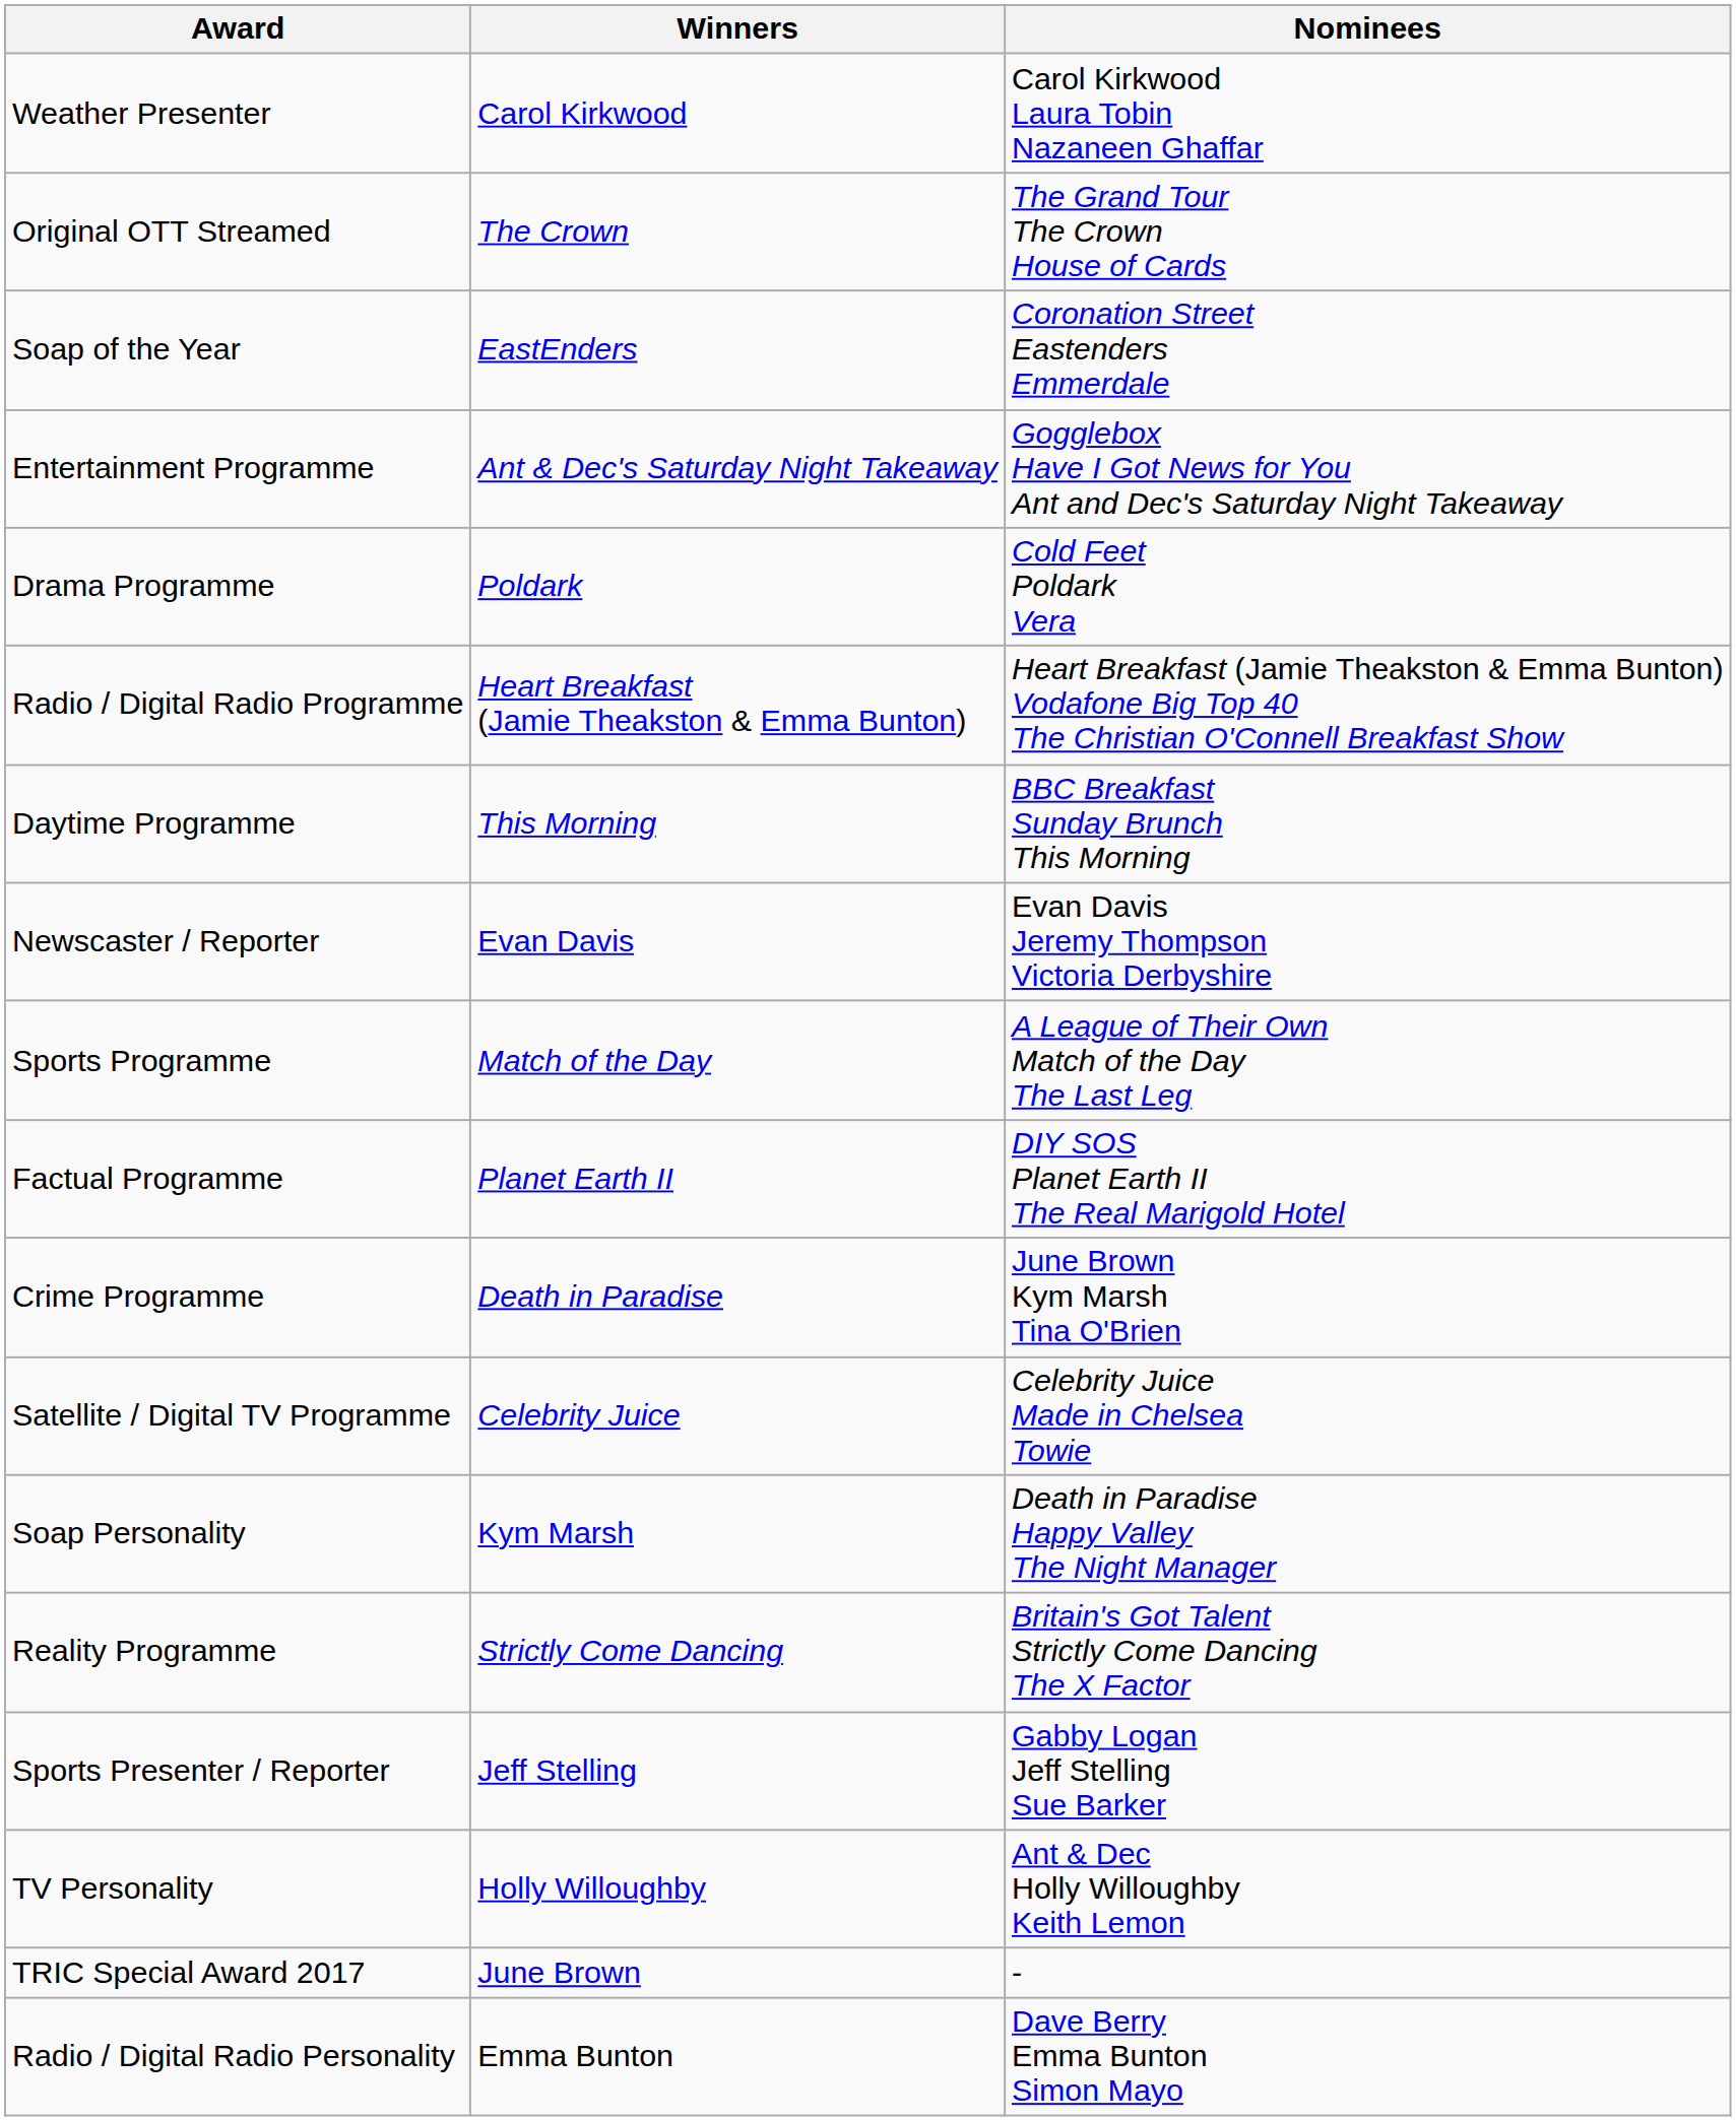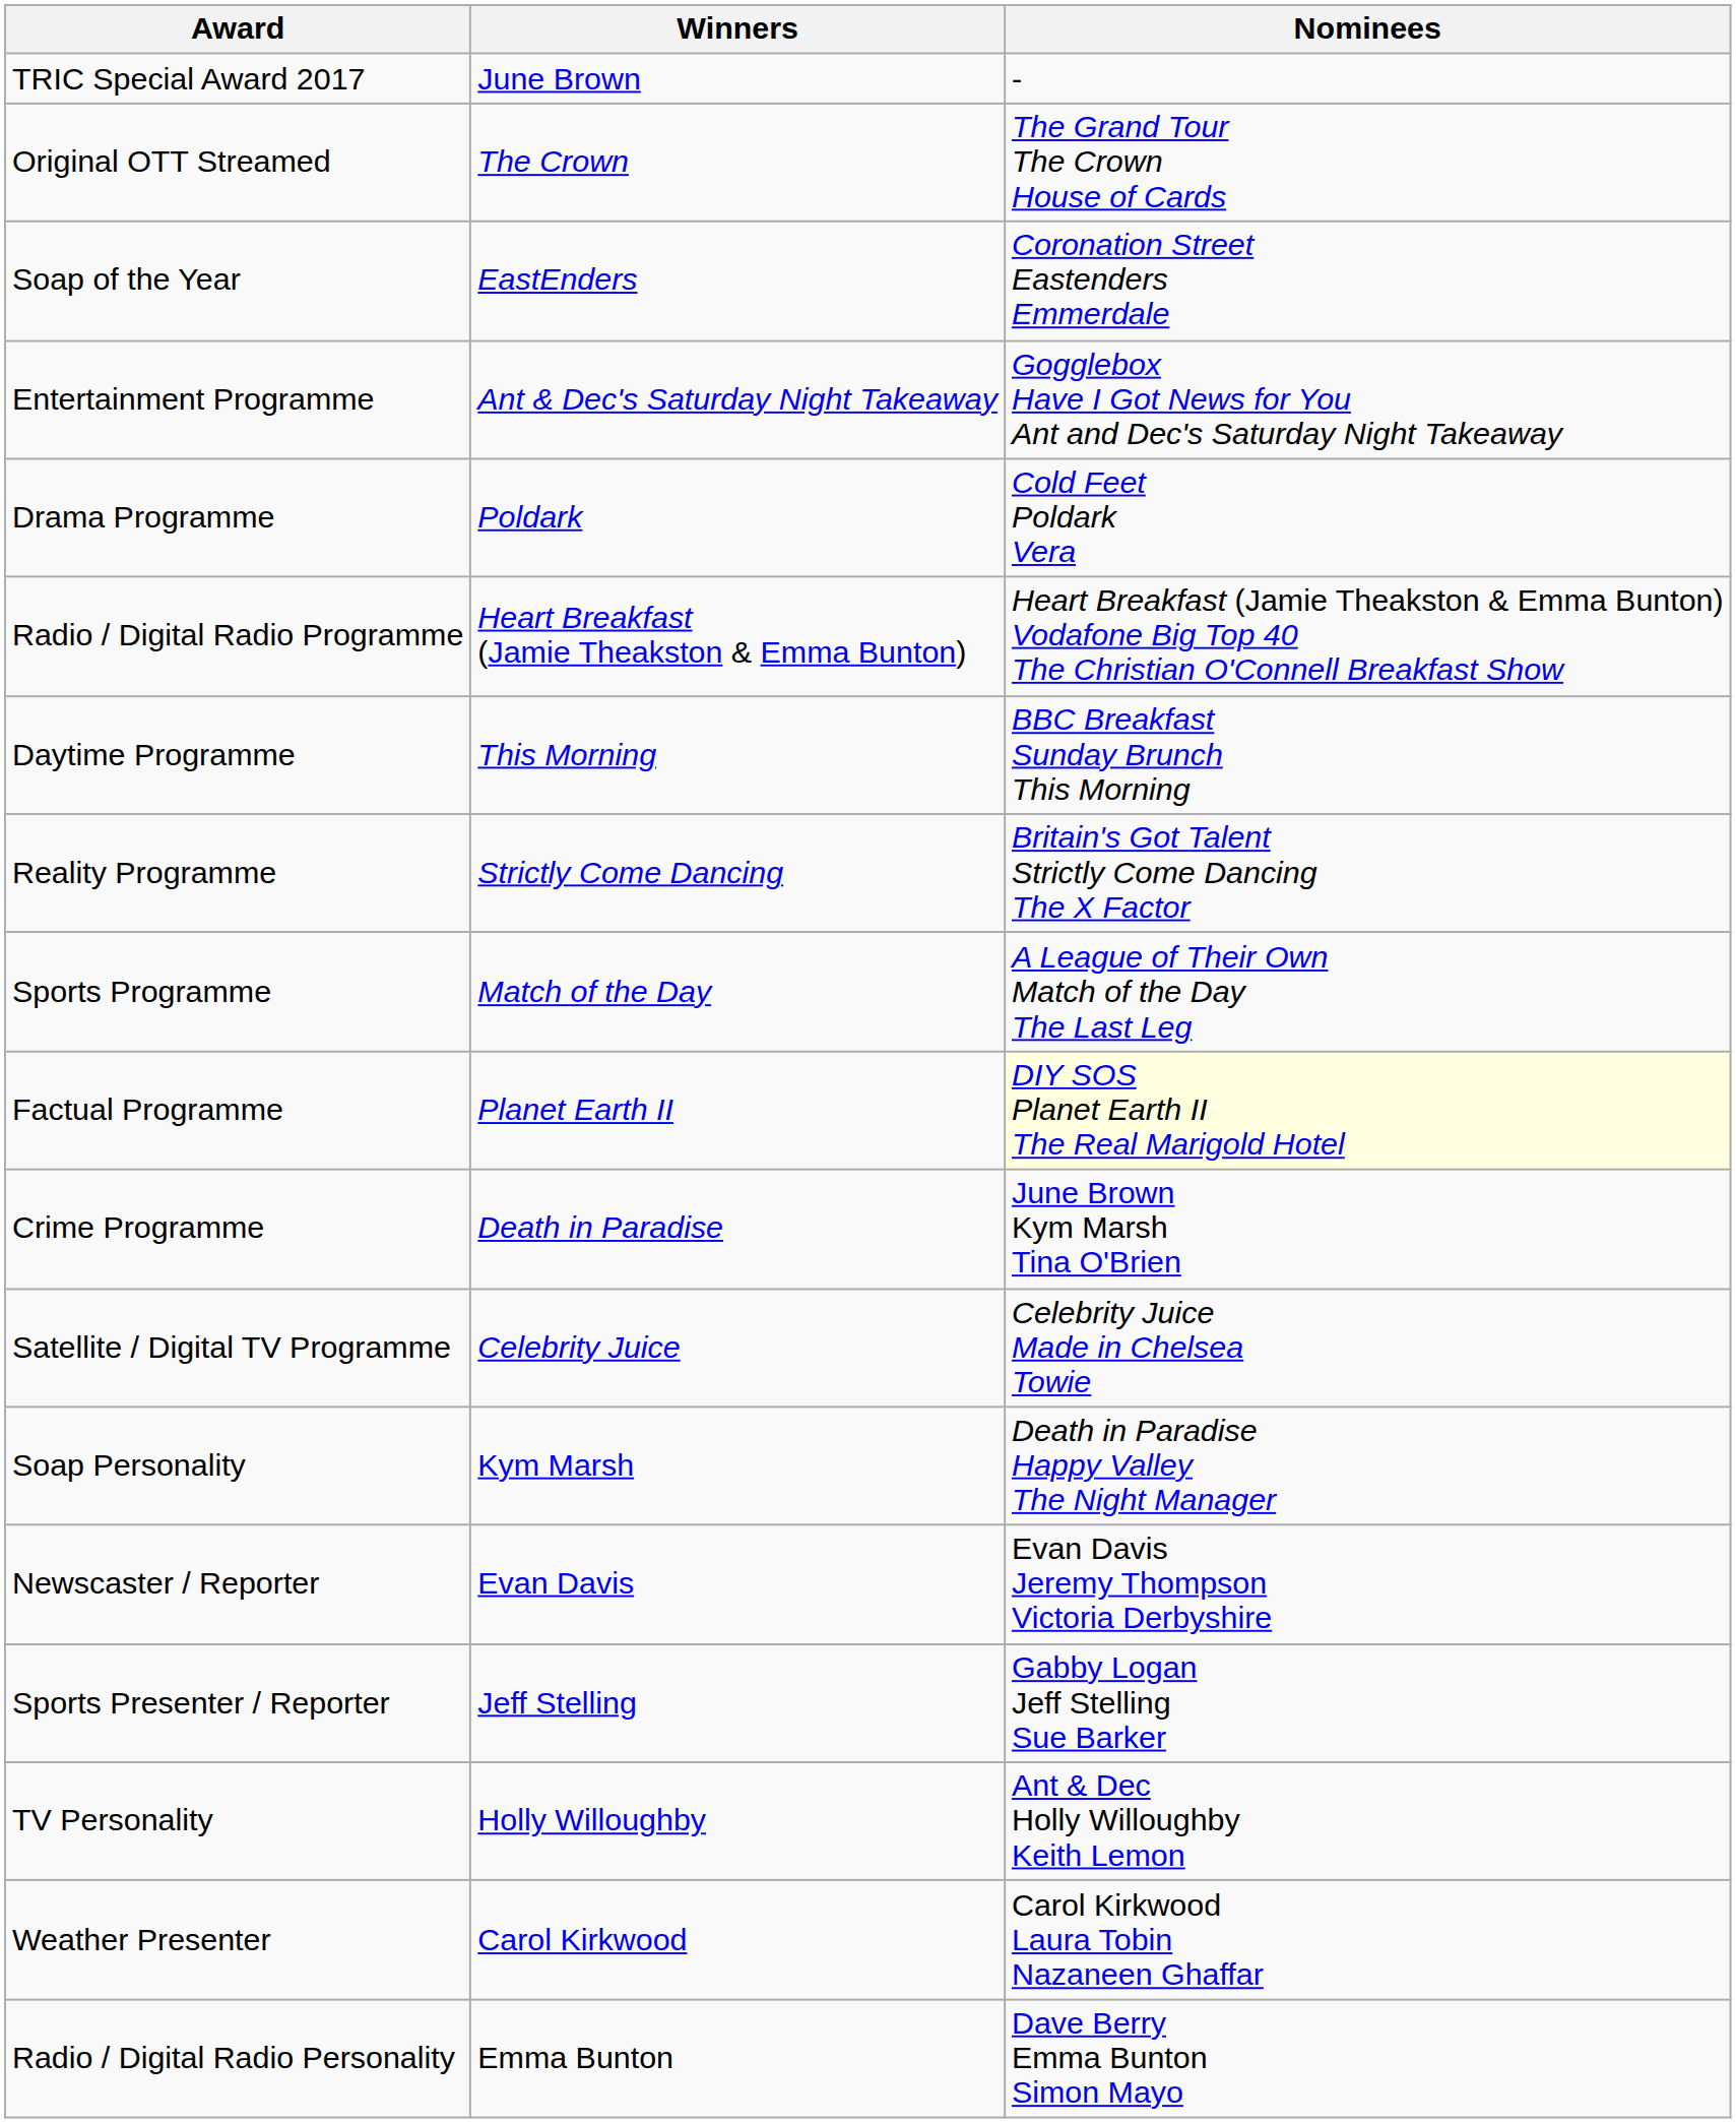rows swapped: TRIC Special Award 2017 <-> Weather Presenter
rows swapped: Reality Programme <-> Newscaster / Reporter
Factual Programme | Nominees: no background -> lightyellow background
